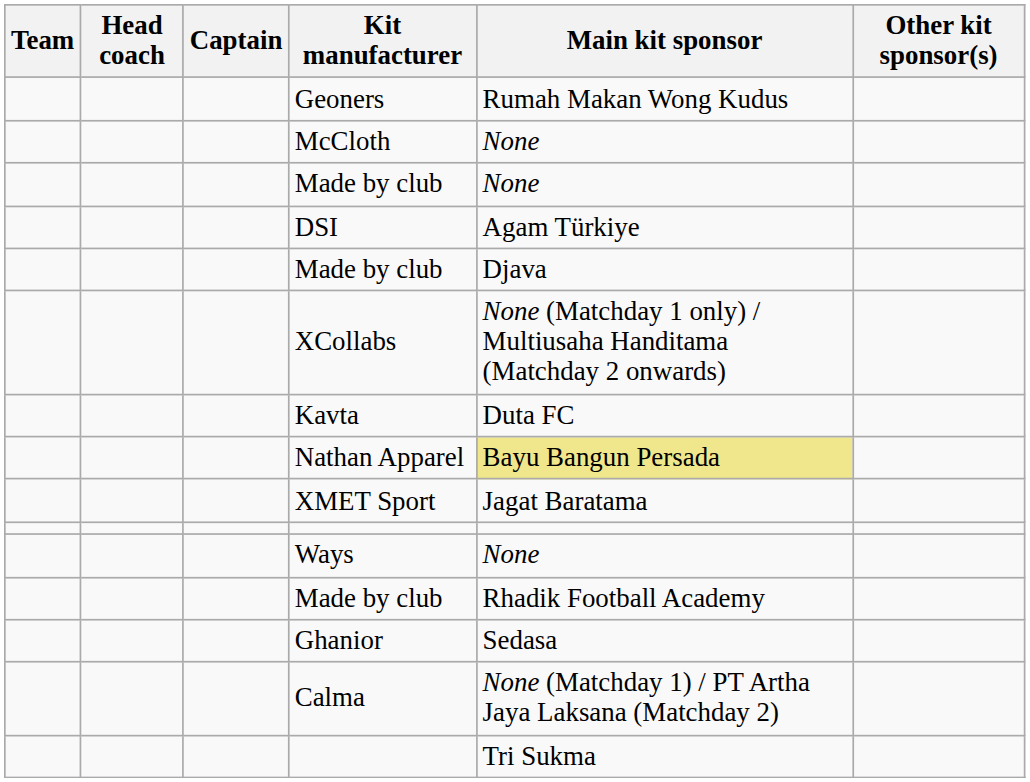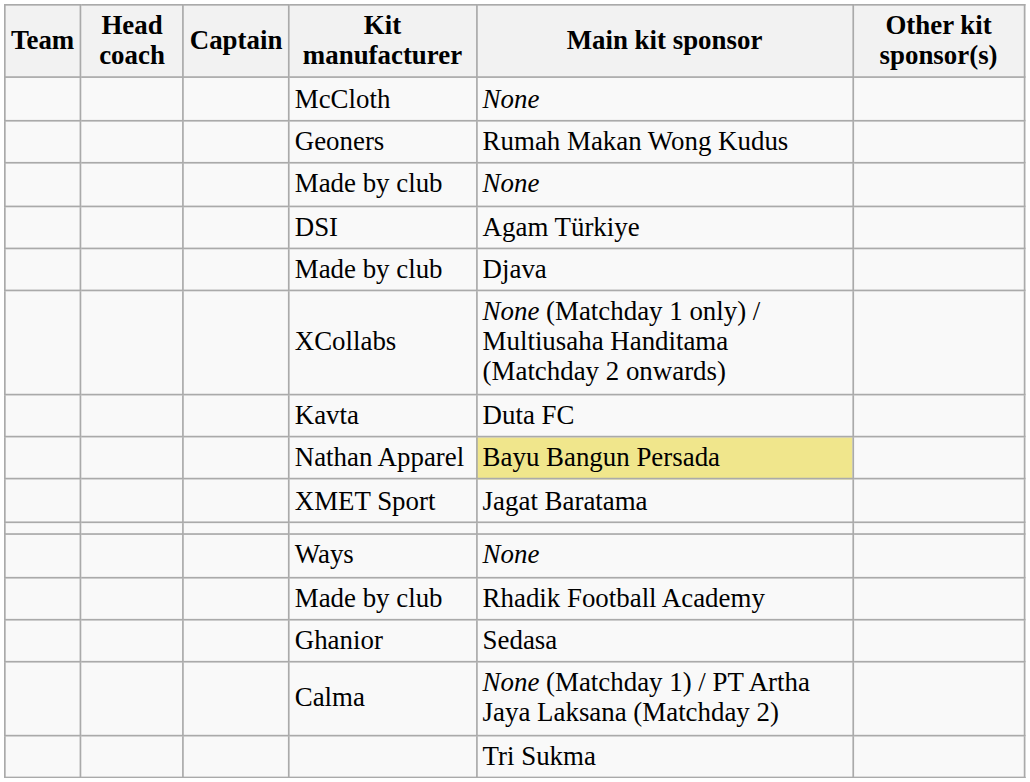rows swapped: McCloth <-> Geoners
